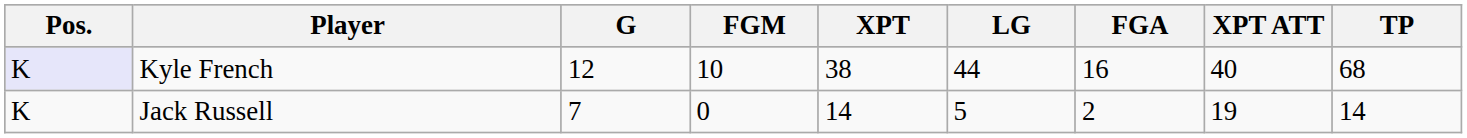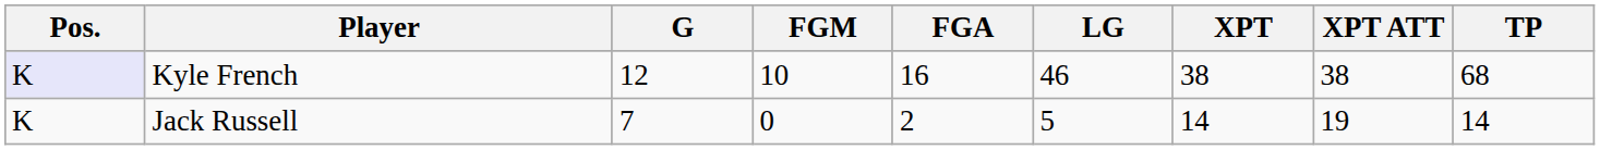columns swapped: FGA <-> XPT
Kyle French | LG: 44 -> 46
Kyle French | XPT ATT: 40 -> 38
